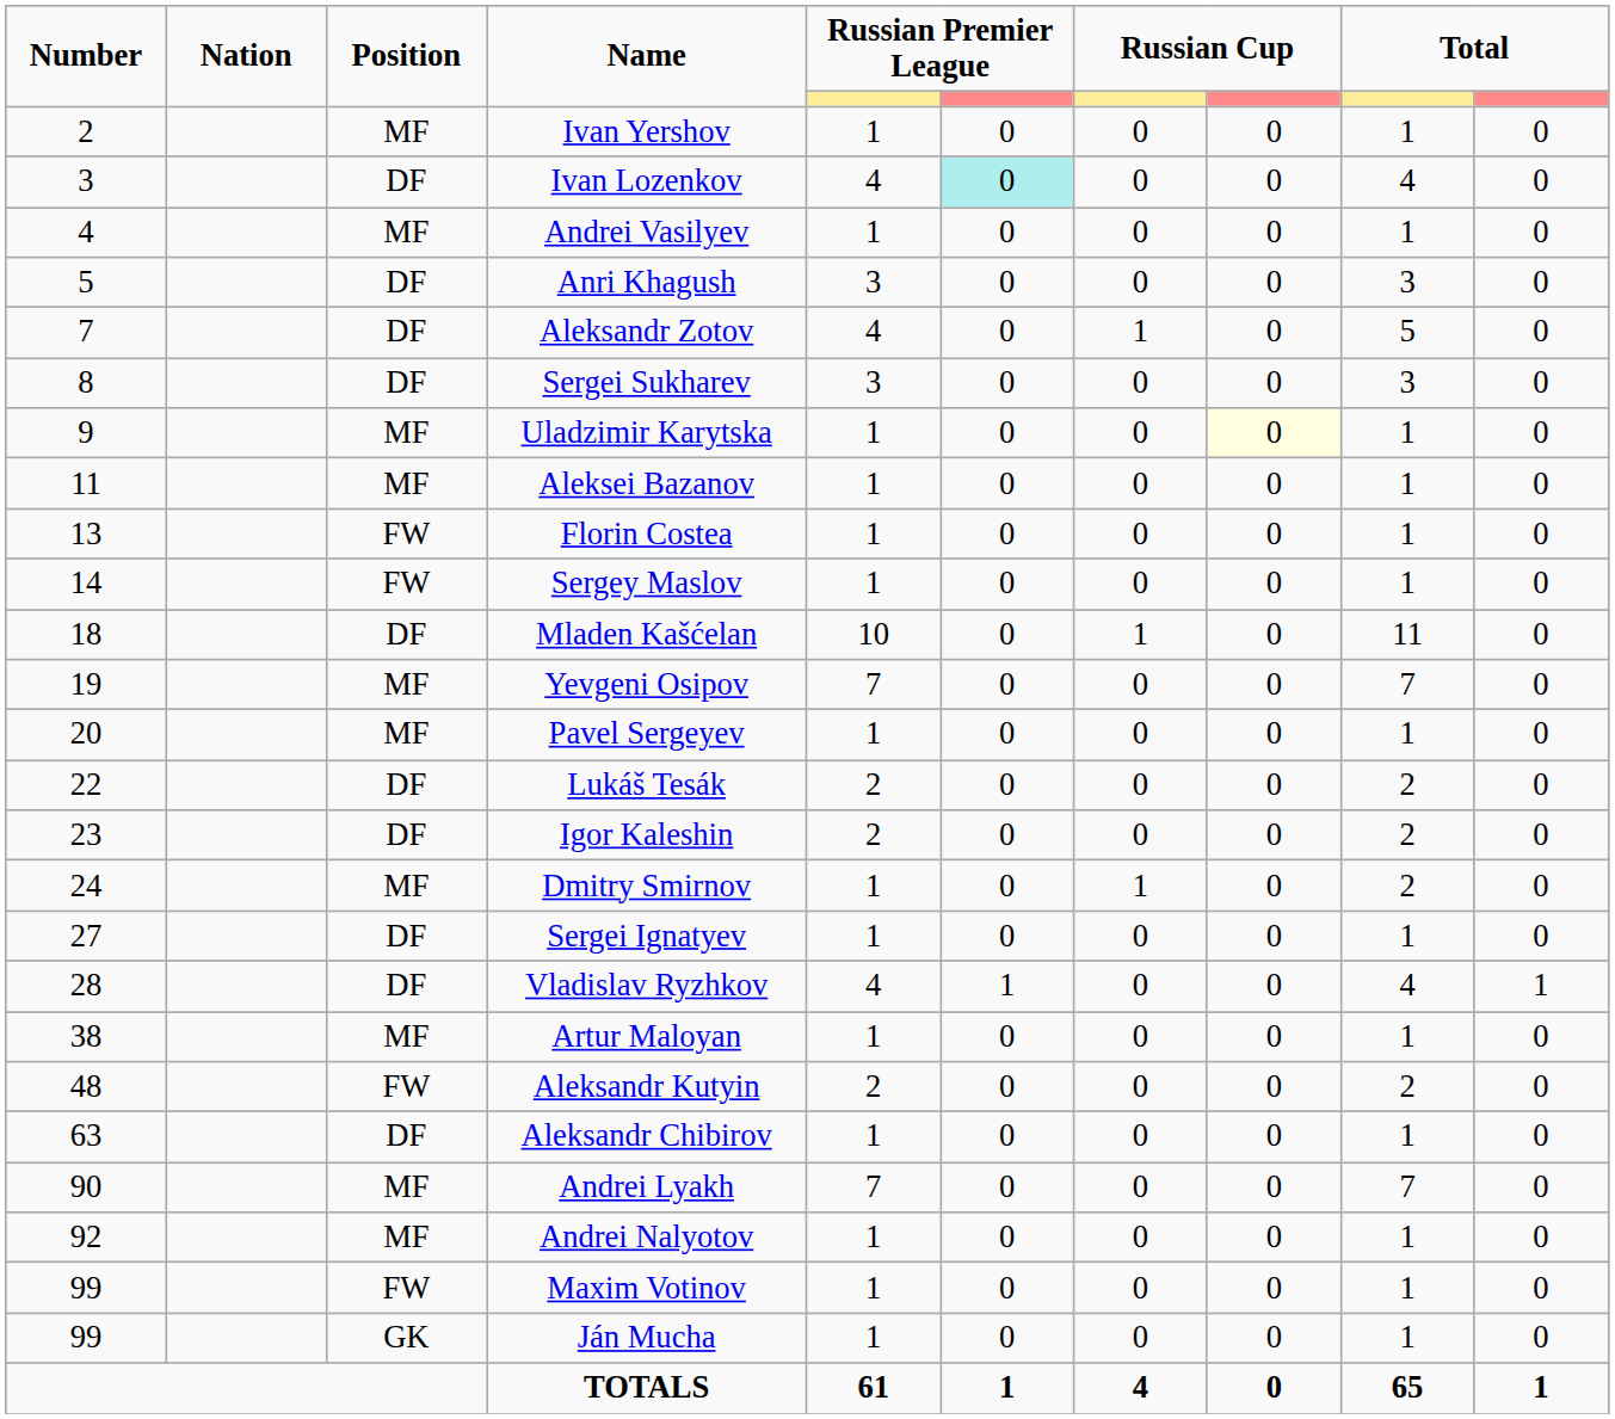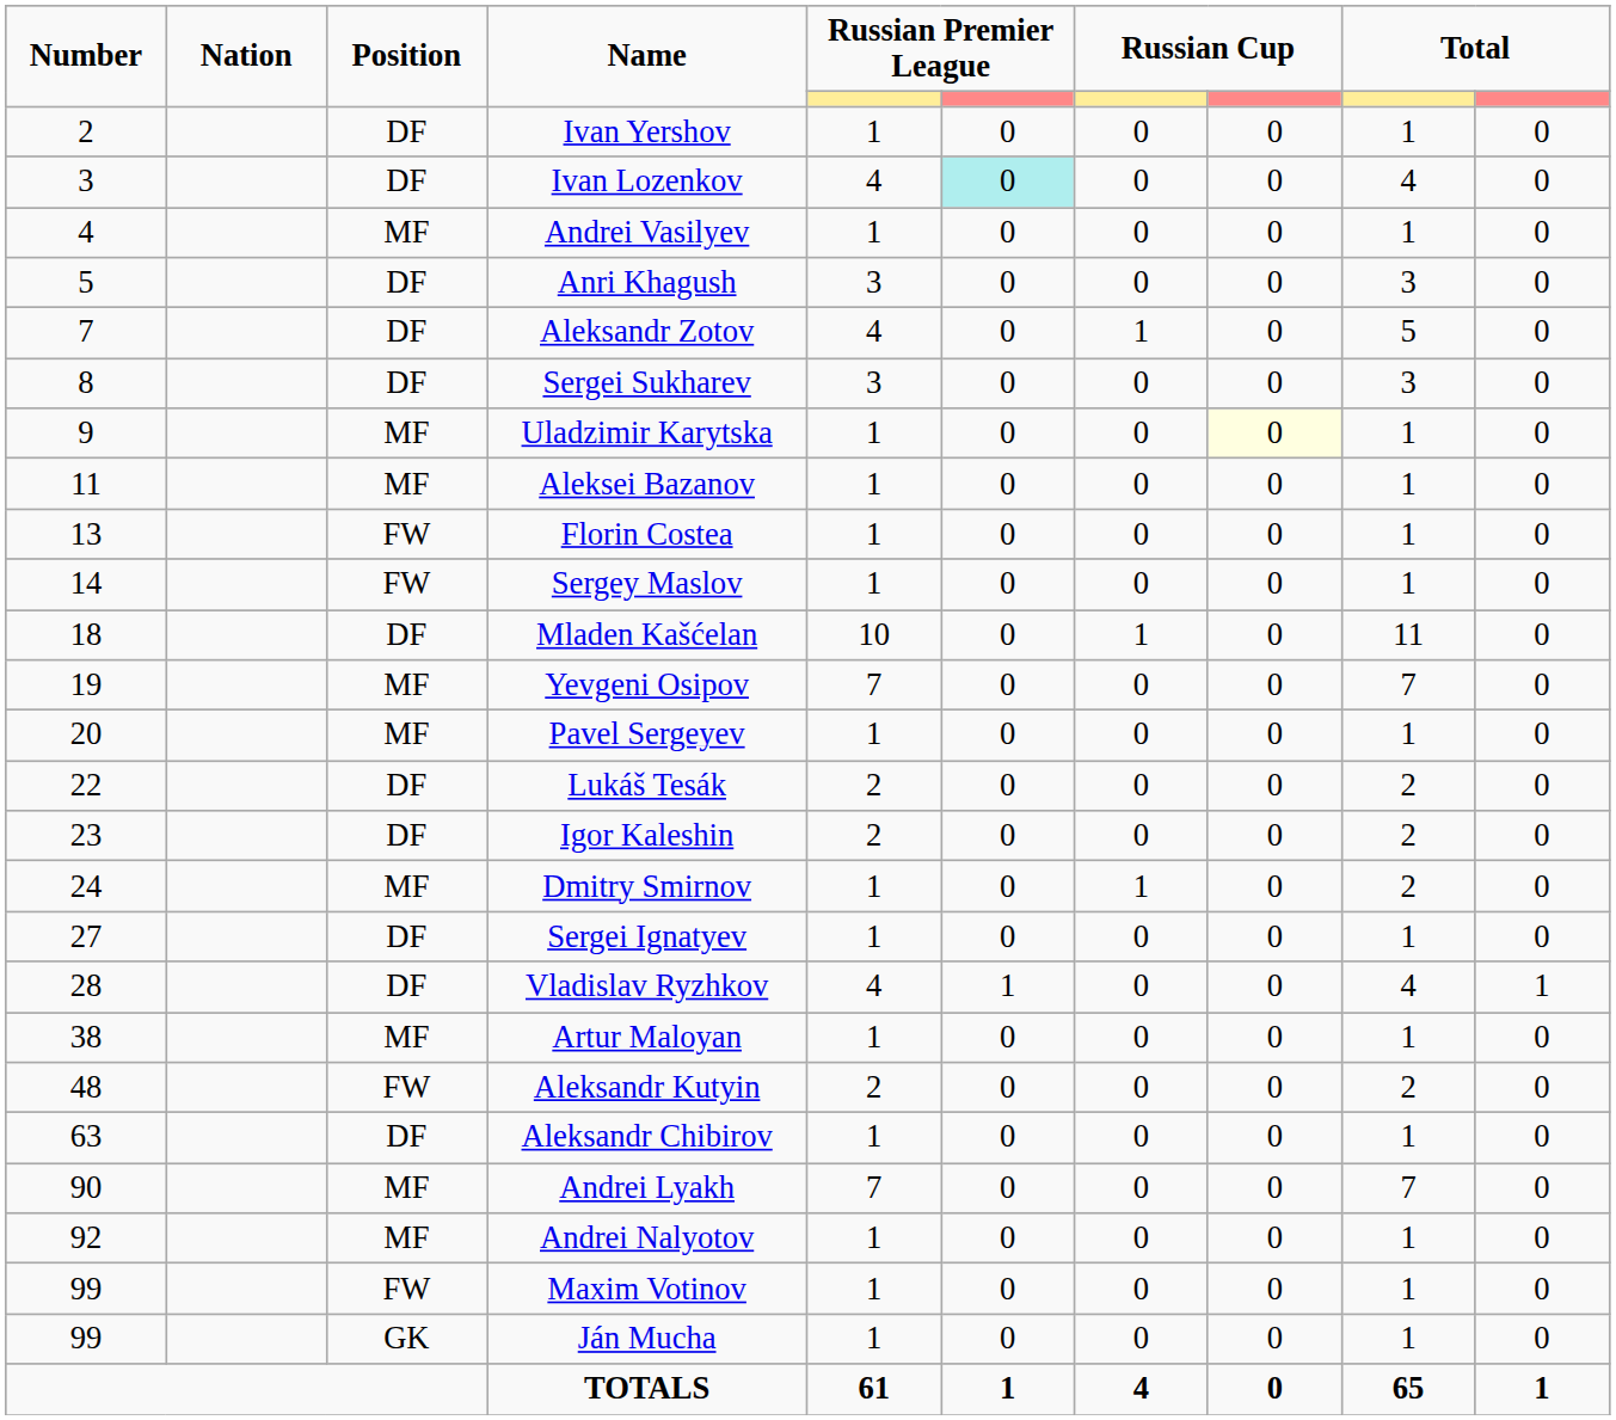Ivan Yershov | Position: MF -> DF
